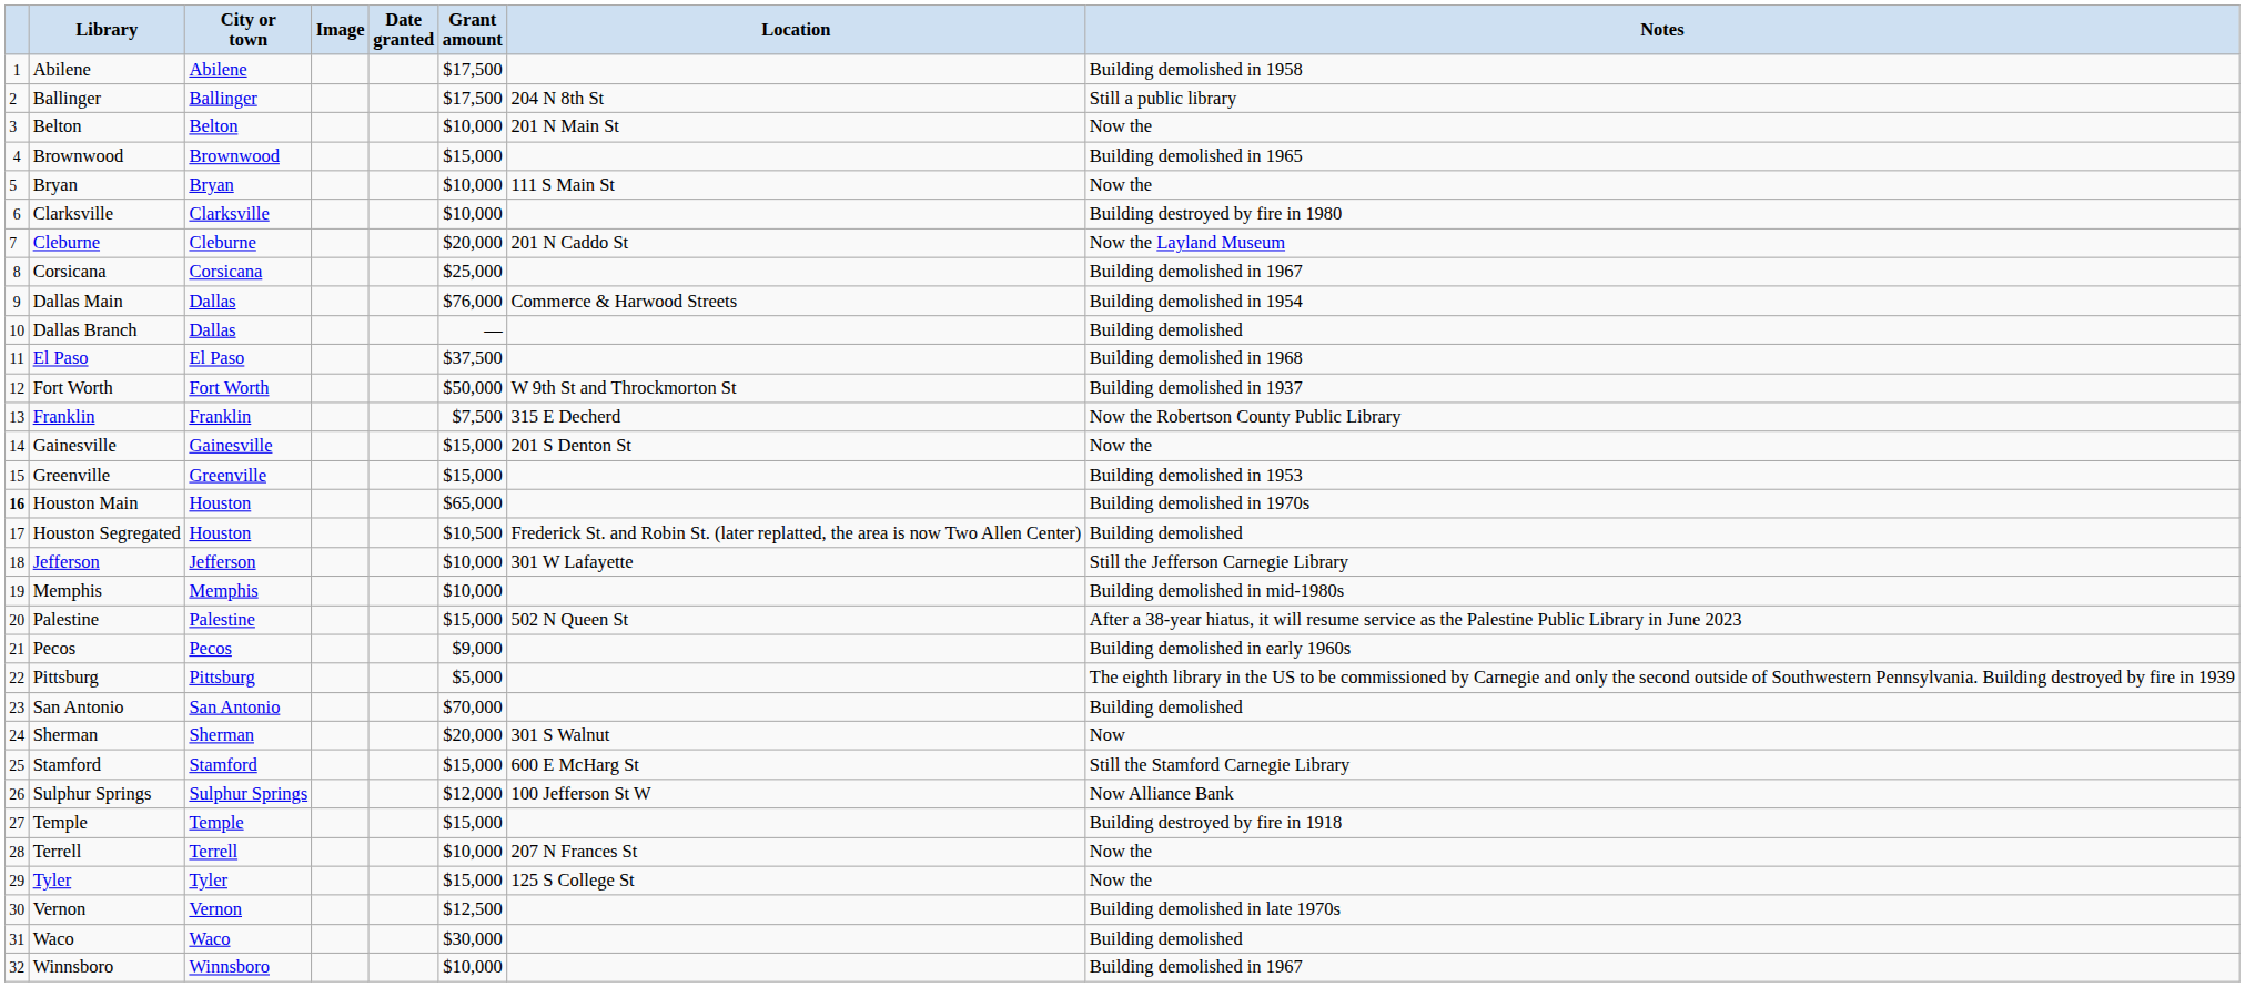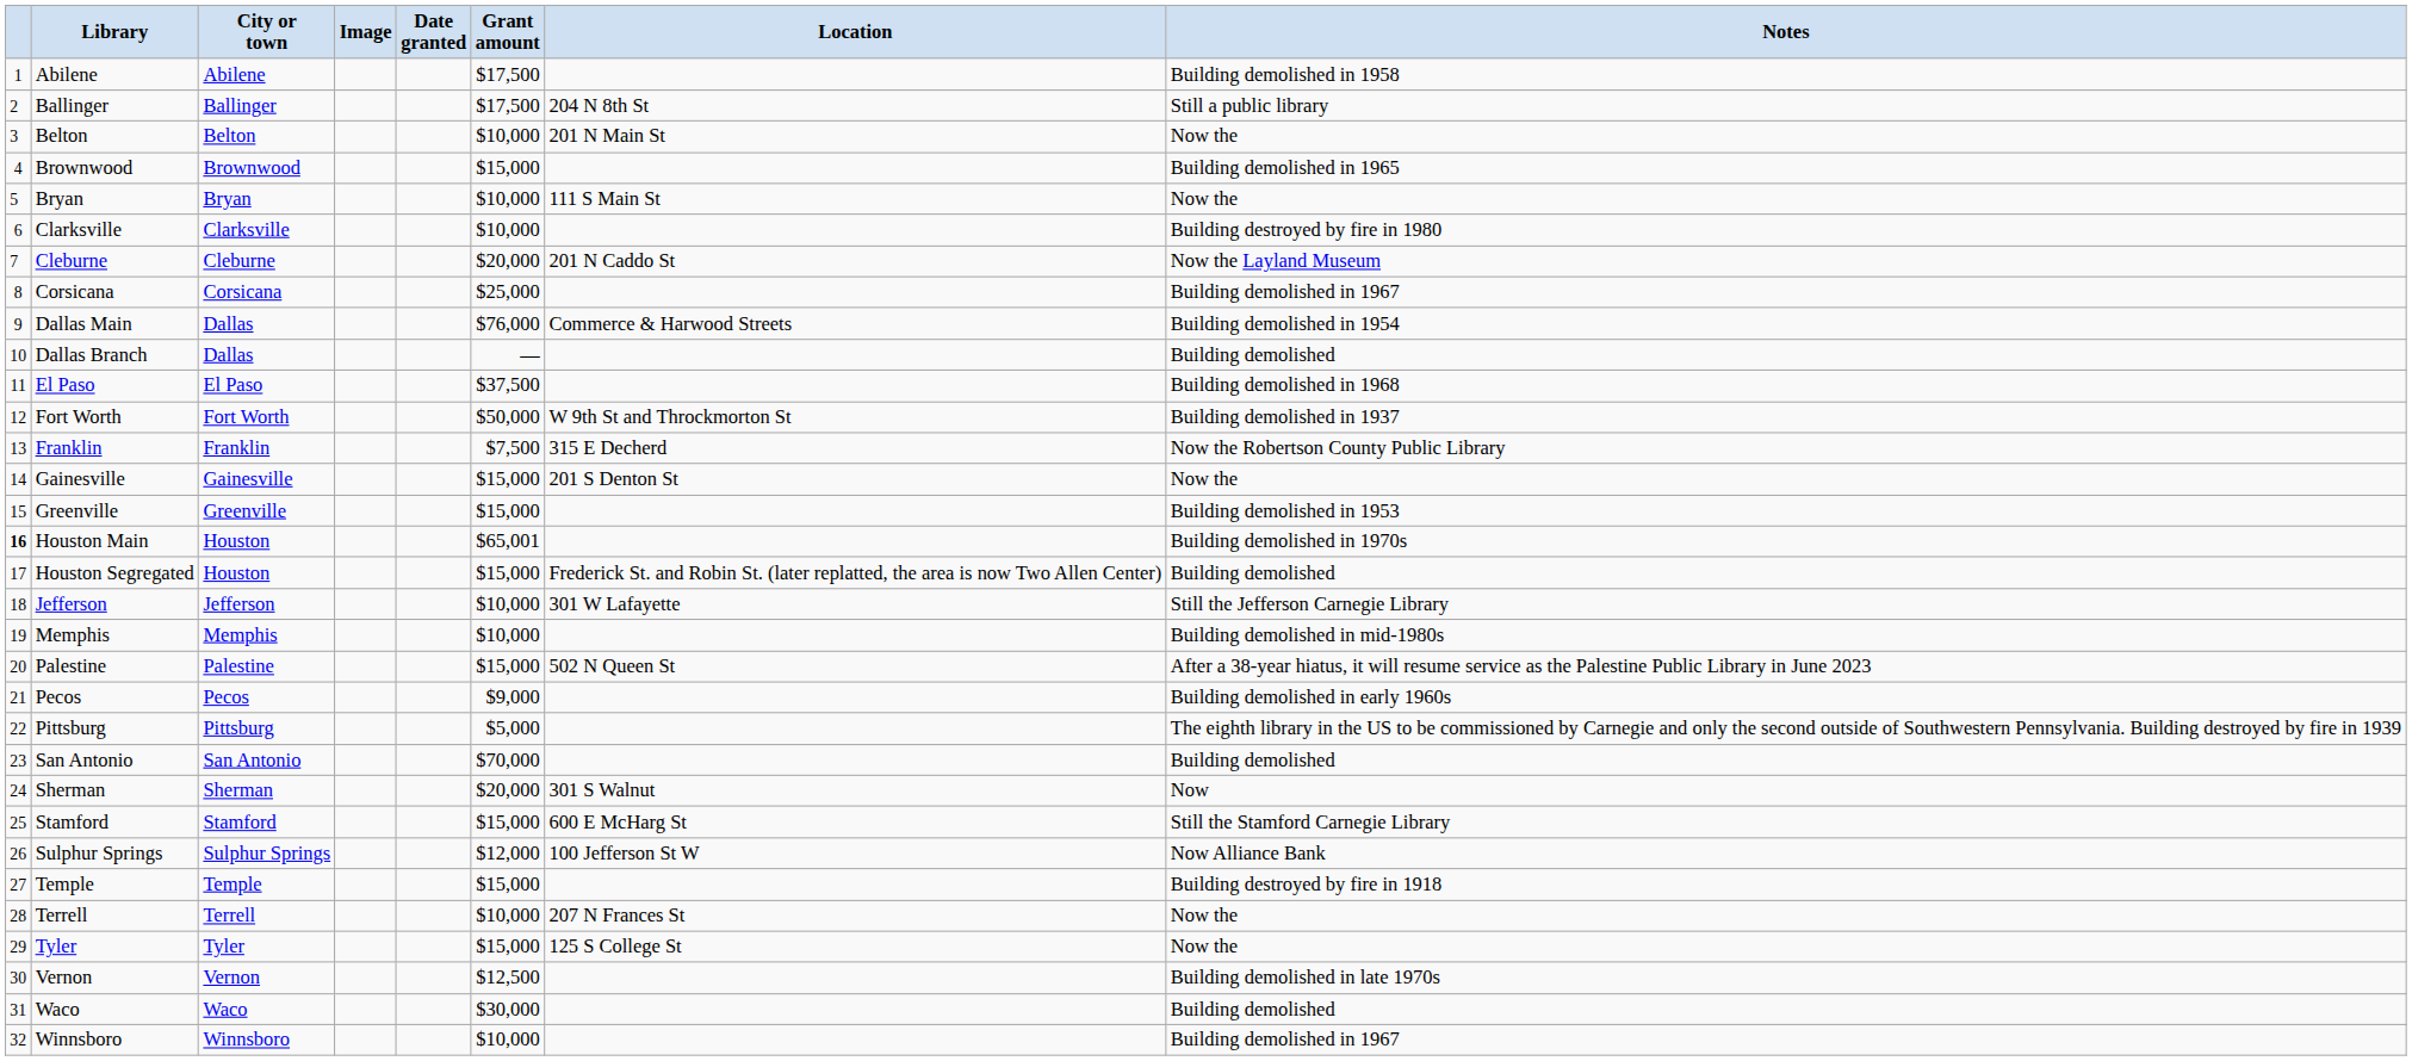Houston Main | Grant amount: $65,000 -> $65,001
Houston Segregated | Grant amount: $10,500 -> $15,000
